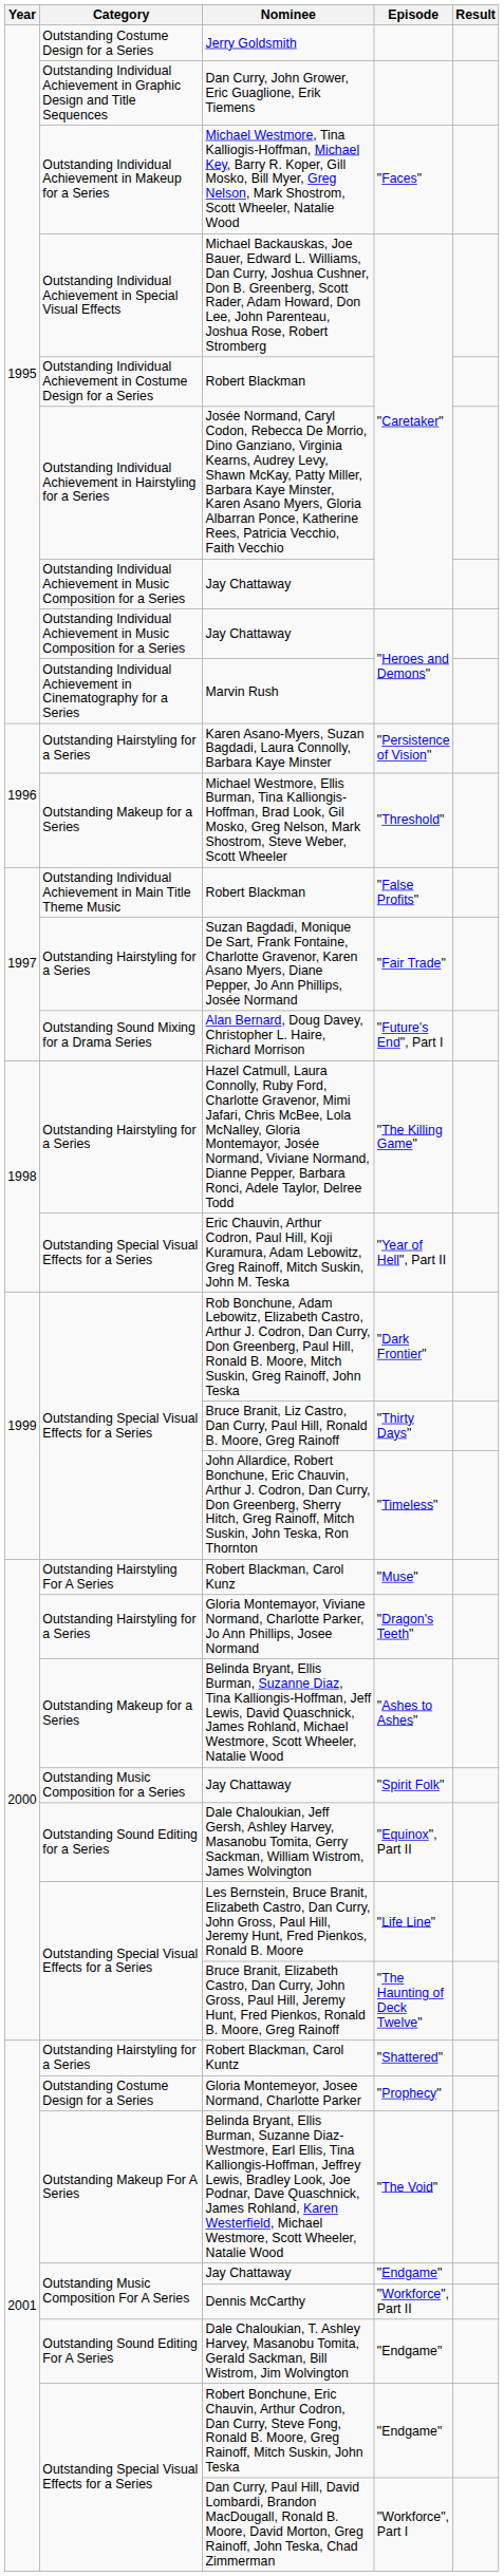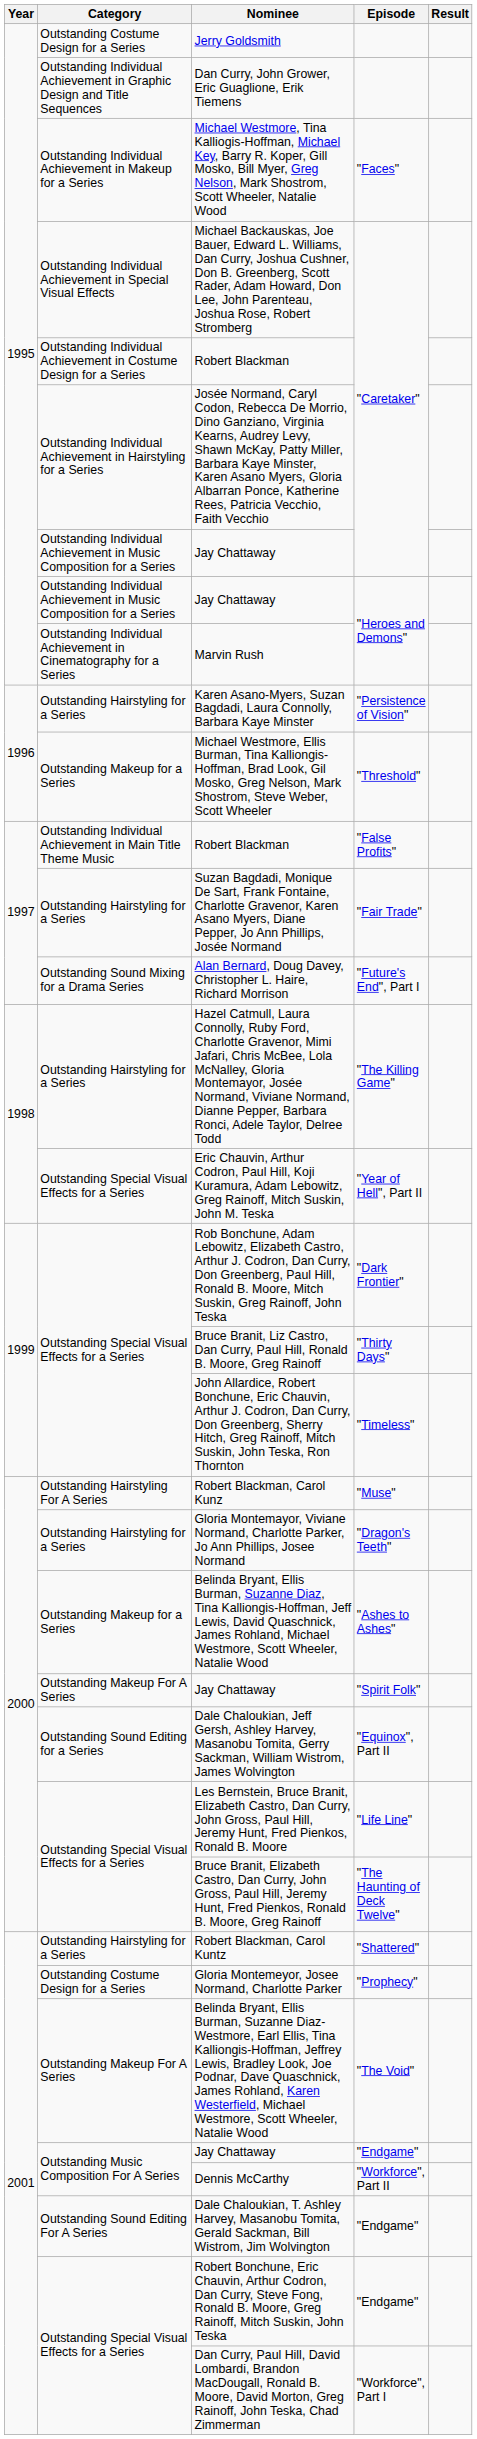Jay Chattaway / "Spirit Folk" | Category: Outstanding Music Composition for a Series -> Outstanding Makeup For A Series
